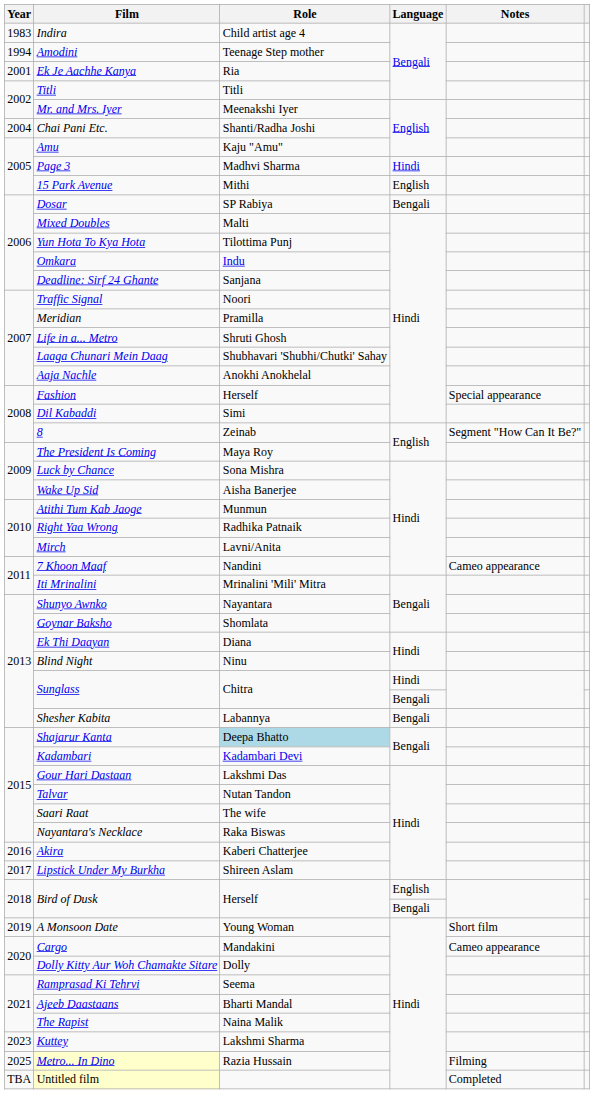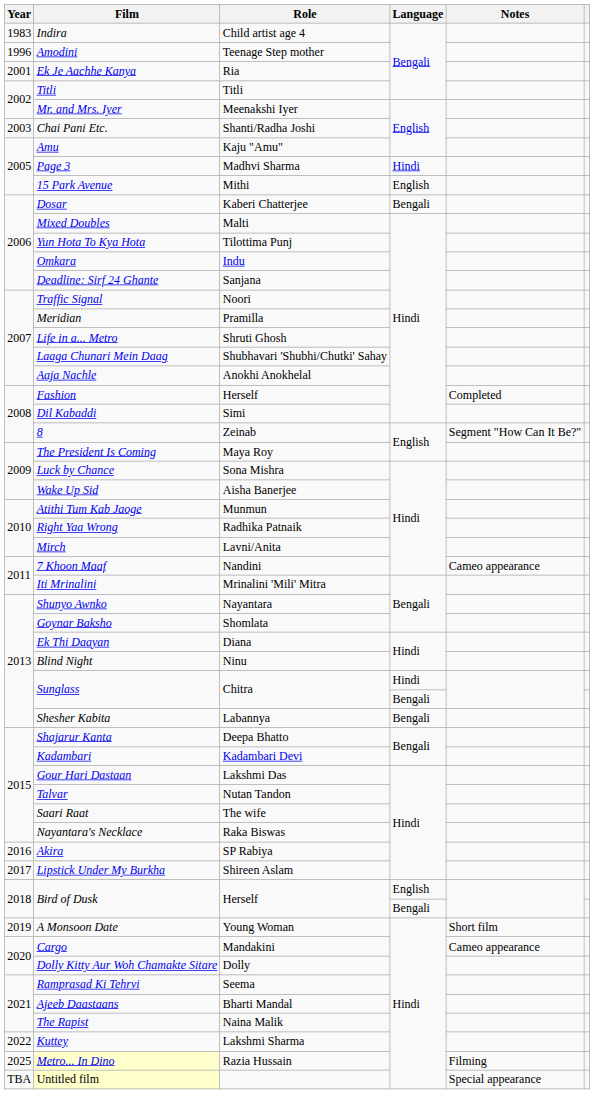Amodini | Year: 1994 -> 1996
Chai Pani Etc. | Year: 2004 -> 2003
Dosar | Role: SP Rabiya -> Kaberi Chatterjee
Fashion | Notes: Special appearance -> Completed
Shajarur Kanta | Role: lightblue background -> no background
Akira | Role: Kaberi Chatterjee -> SP Rabiya
Kuttey | Year: 2023 -> 2022
Untitled film | Notes: Completed -> Special appearance
